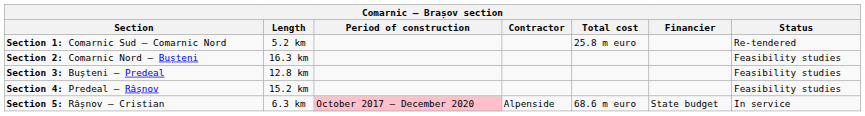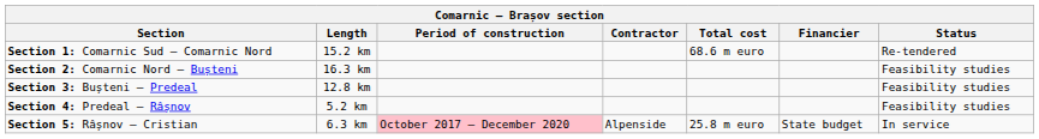Section 1: Comarnic Sud – Comarnic Nord | Length: 5.2 km -> 15.2 km
Section 1: Comarnic Sud – Comarnic Nord | Total cost: 25.8 m euro -> 68.6 m euro
Section 4: Predeal – Râșnov | Length: 15.2 km -> 5.2 km
Section 5: Râșnov – Cristian | Total cost: 68.6 m euro -> 25.8 m euro
